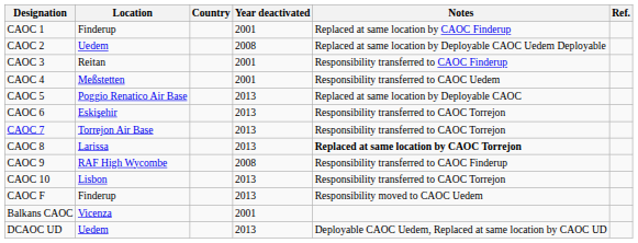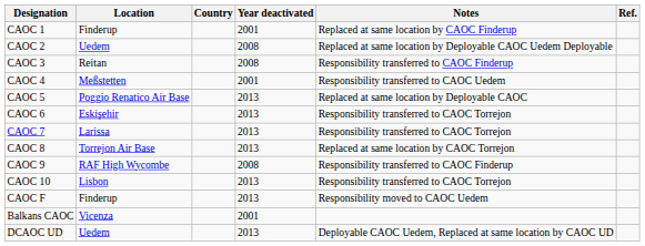CAOC 3 | Year deactivated: 2001 -> 2008
CAOC 7 | Location: Torrejon Air Base -> Larissa
CAOC 8 | Location: Larissa -> Torrejon Air Base
CAOC 8 | Notes: bold -> normal
